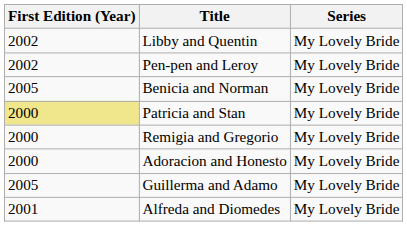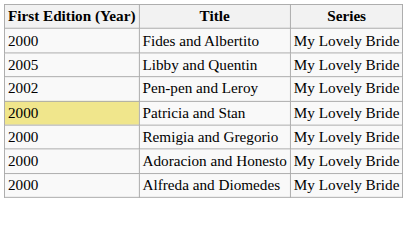+ row: 2000 | Fides and Albertito | My Lovely Bride
Libby and Quentin | First Edition (Year): 2002 -> 2005
- row: 2005 | Benicia and Norman | My Lovely Bride
- row: 2005 | Guillerma and Adamo | My Lovely Bride
Alfreda and Diomedes | First Edition (Year): 2001 -> 2000
